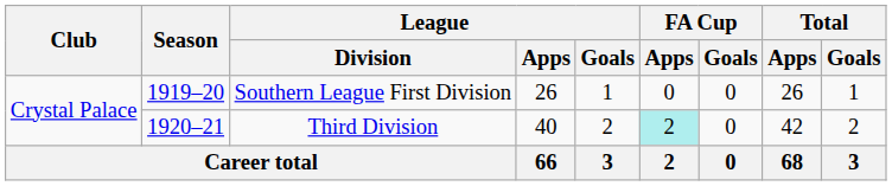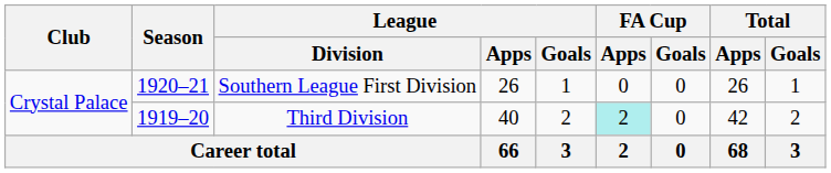Southern League First Division | Season: 1919–20 -> 1920–21
Third Division | Season: 1920–21 -> 1919–20
